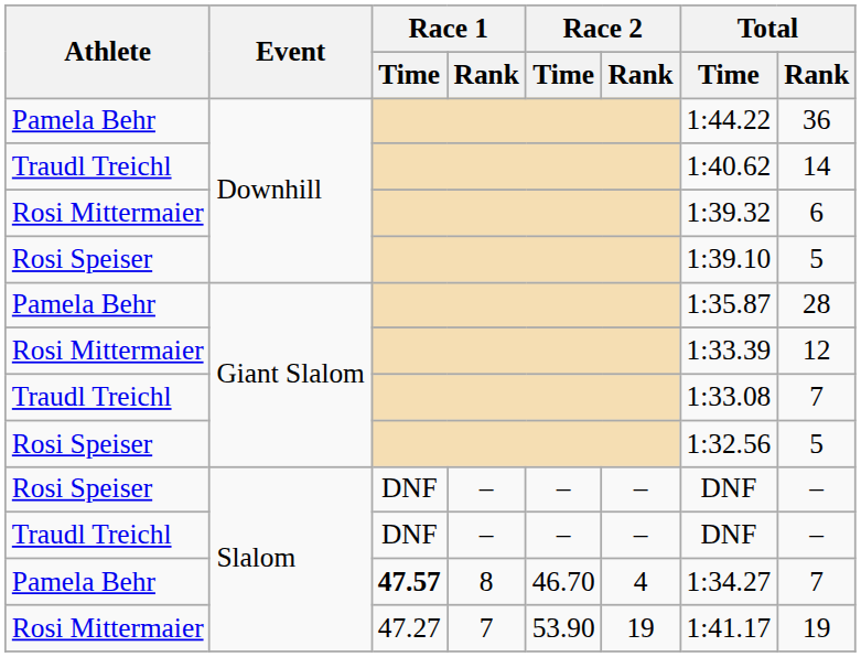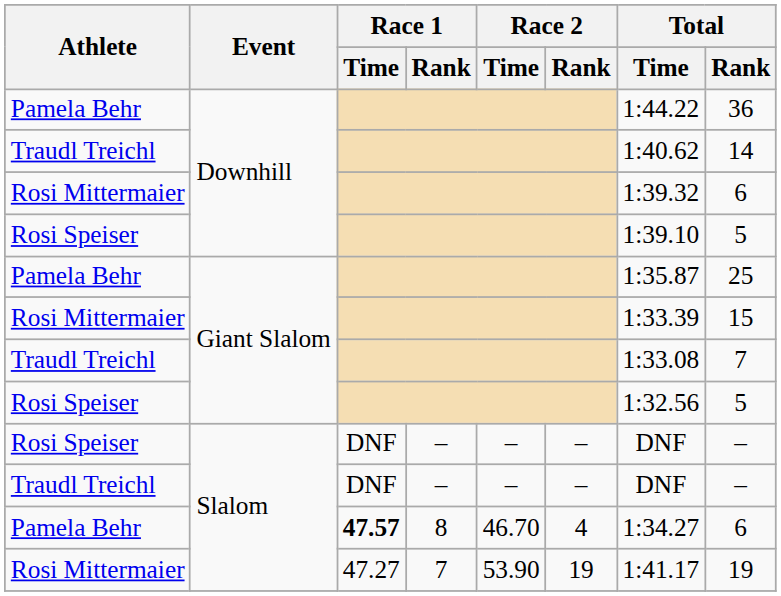Pamela Behr / Giant Slalom | Total / Rank: 28 -> 25
Rosi Mittermaier / Giant Slalom | Total / Rank: 12 -> 15
Pamela Behr / Slalom | Total / Rank: 7 -> 6
